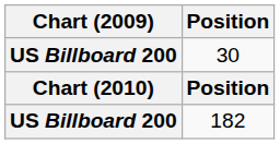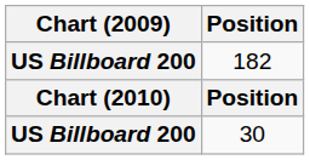rows swapped: 182 <-> 30
